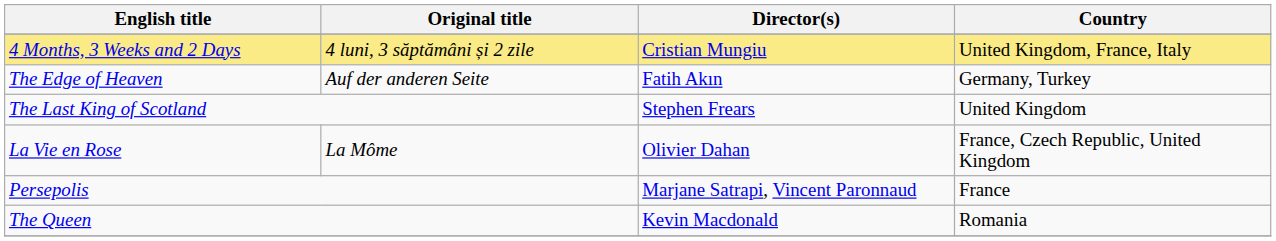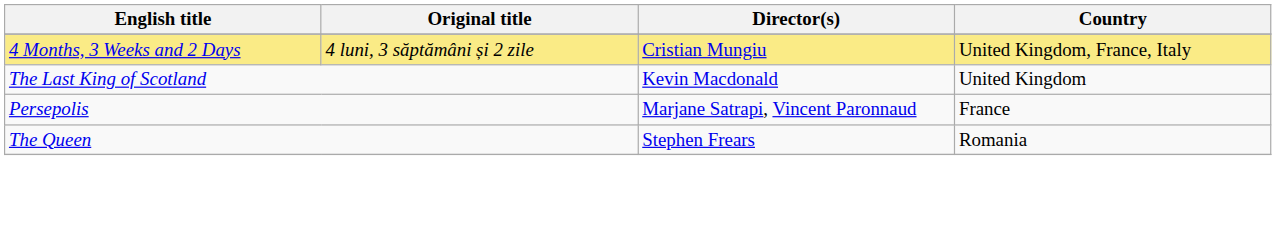- row: The Edge of Heaven | Auf der anderen Seite | Fatih Akın | Germany, Turkey
The Last King of Scotland | Director(s): Stephen Frears -> Kevin Macdonald
- row: La Vie en Rose | La Môme | Olivier Dahan | France, Czech Republic, United Kingdom
The Queen | Director(s): Kevin Macdonald -> Stephen Frears
